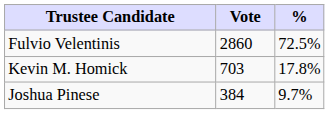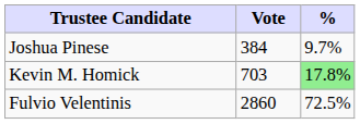rows swapped: Fulvio Velentinis <-> Joshua Pinese
Kevin M. Homick | %: no background -> lightgreen background
